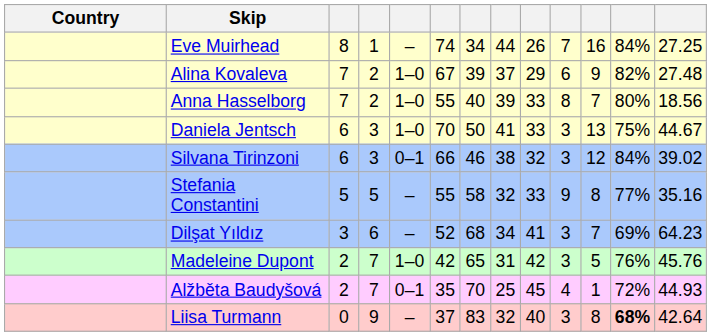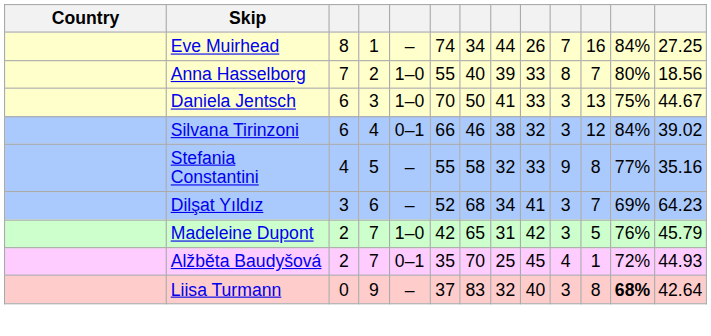- row: Alina Kovaleva | 7 | 2 | 1–0 | 67 | 39 | 37 | 29 | 6 | 9 | 82% | 27.48
Silvana Tirinzoni | column 4: 3 -> 4
Stefania Constantini | column 3: 5 -> 4
Madeleine Dupont | column 13: 45.76 -> 45.79
